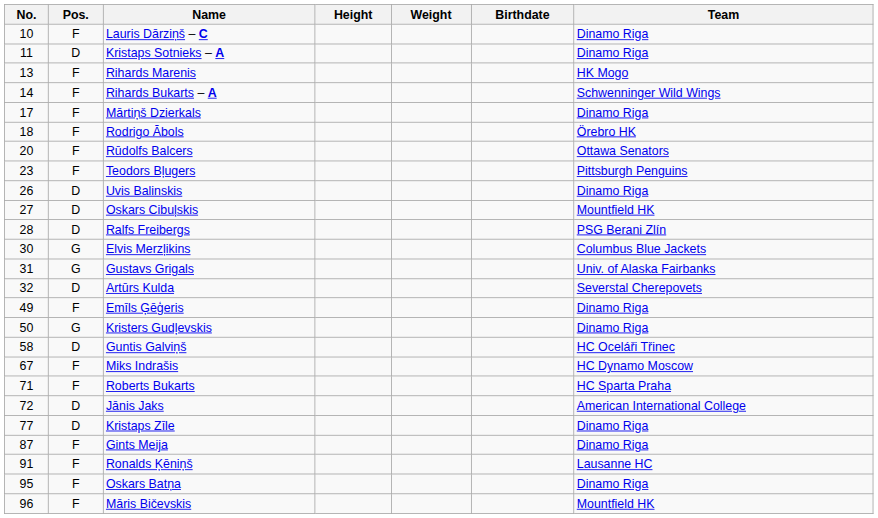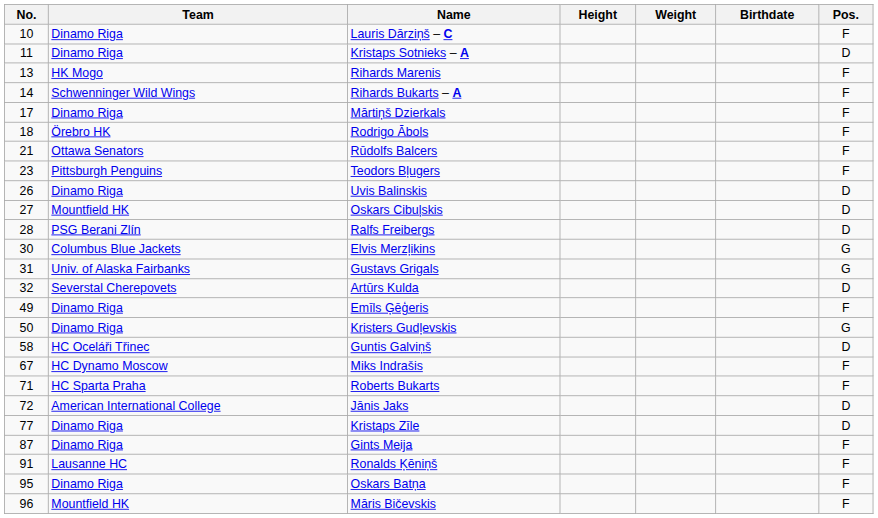columns swapped: Pos. <-> Team
Rūdolfs Balcers | No.: 20 -> 21
